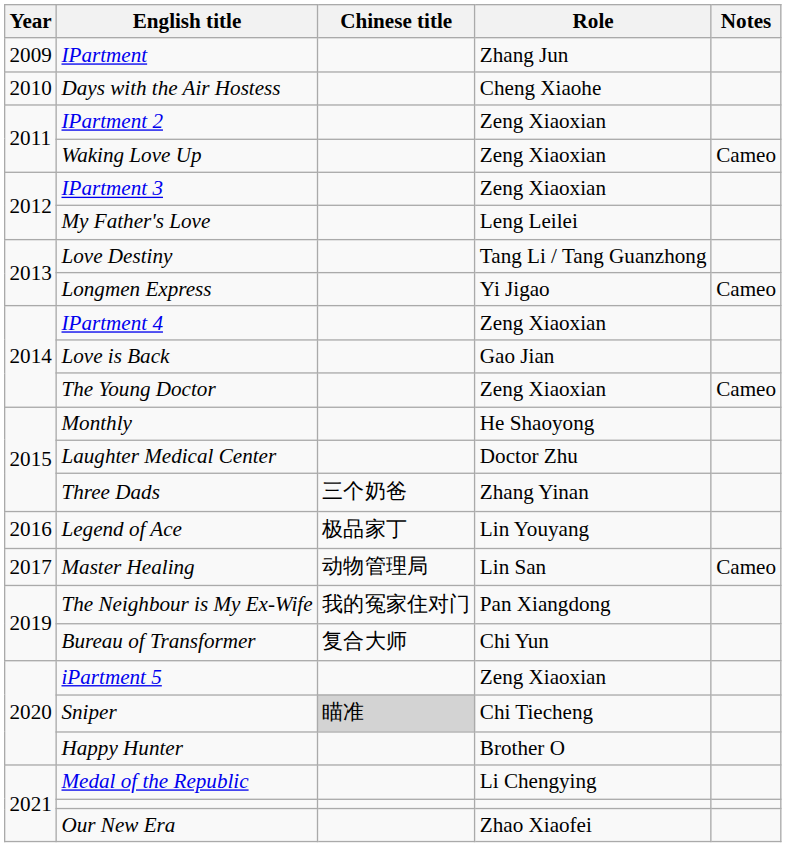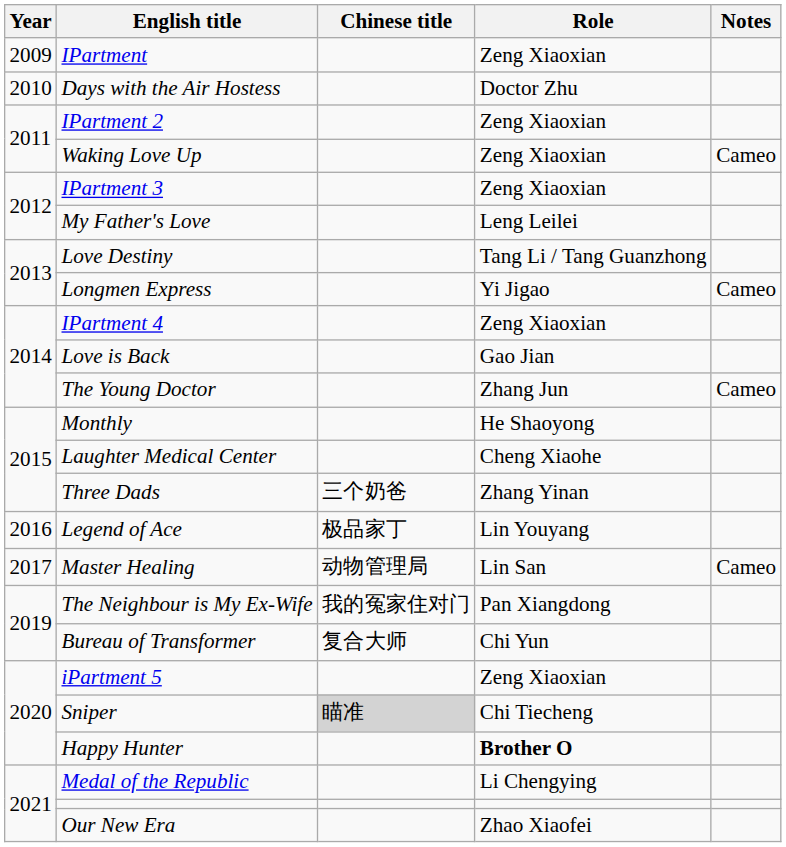IPartment | Role: Zhang Jun -> Zeng Xiaoxian
Days with the Air Hostess | Role: Cheng Xiaohe -> Doctor Zhu
The Young Doctor | Role: Zeng Xiaoxian -> Zhang Jun
Laughter Medical Center | Role: Doctor Zhu -> Cheng Xiaohe
Happy Hunter | Role: normal -> bold
